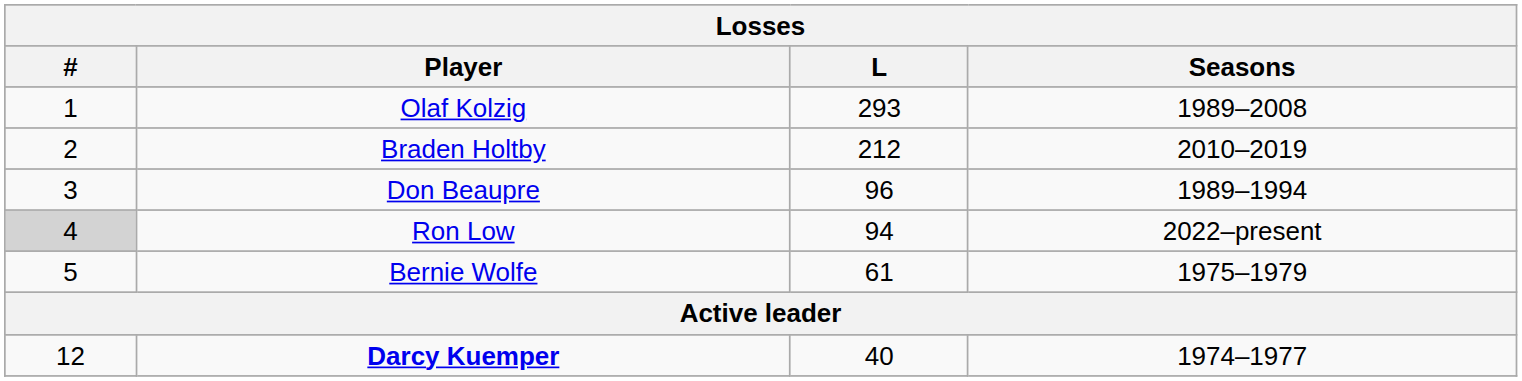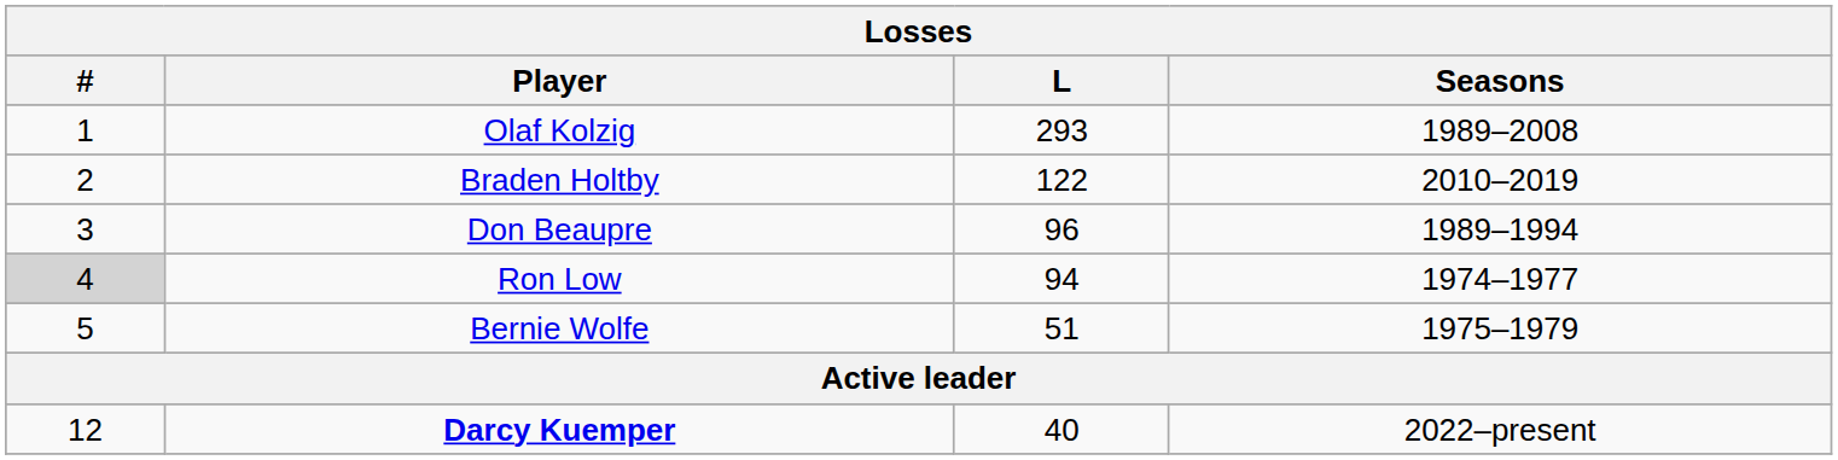Braden Holtby | L: 212 -> 122
Ron Low | Seasons: 2022–present -> 1974–1977
Bernie Wolfe | L: 61 -> 51
Darcy Kuemper | Seasons: 1974–1977 -> 2022–present
